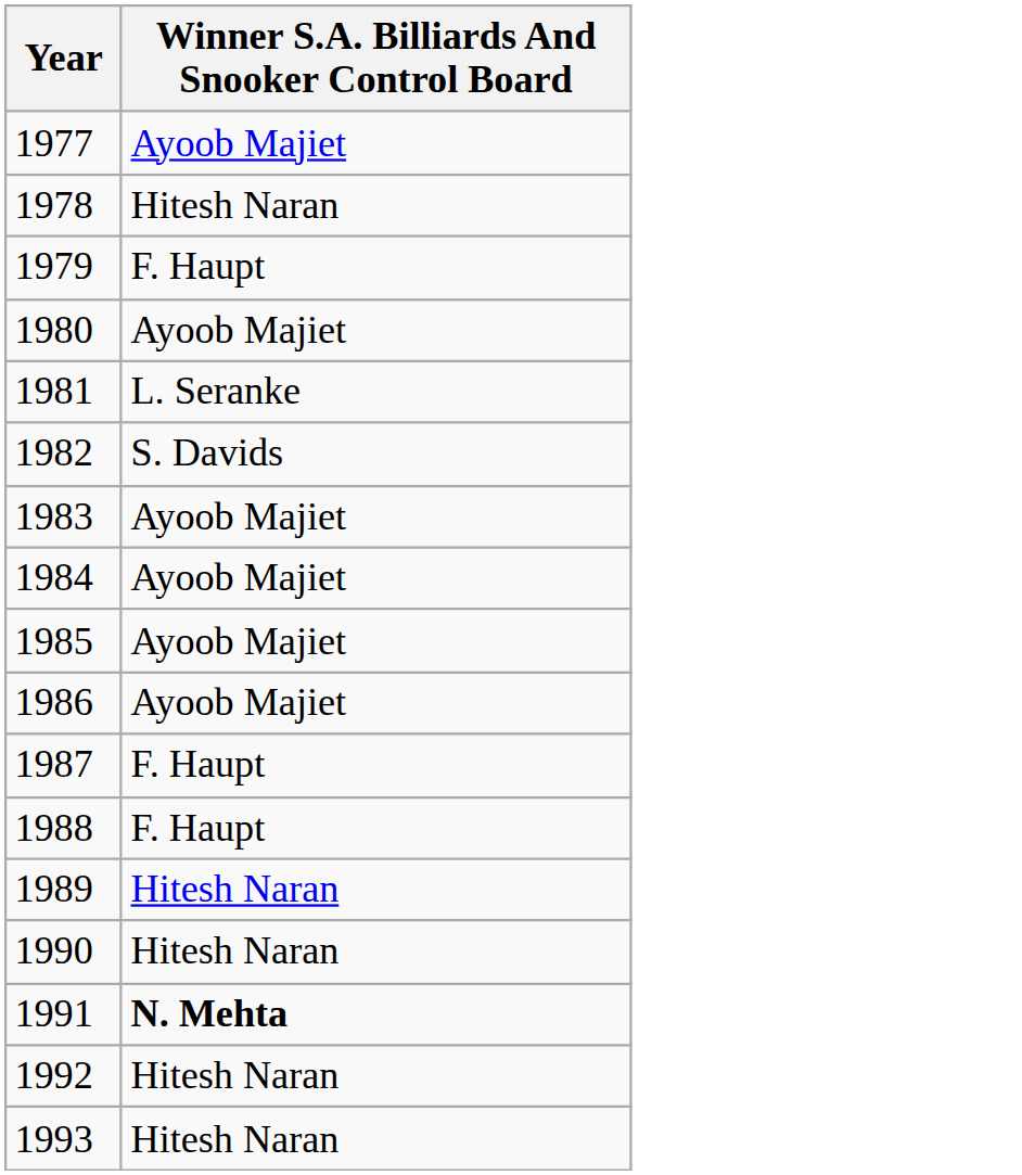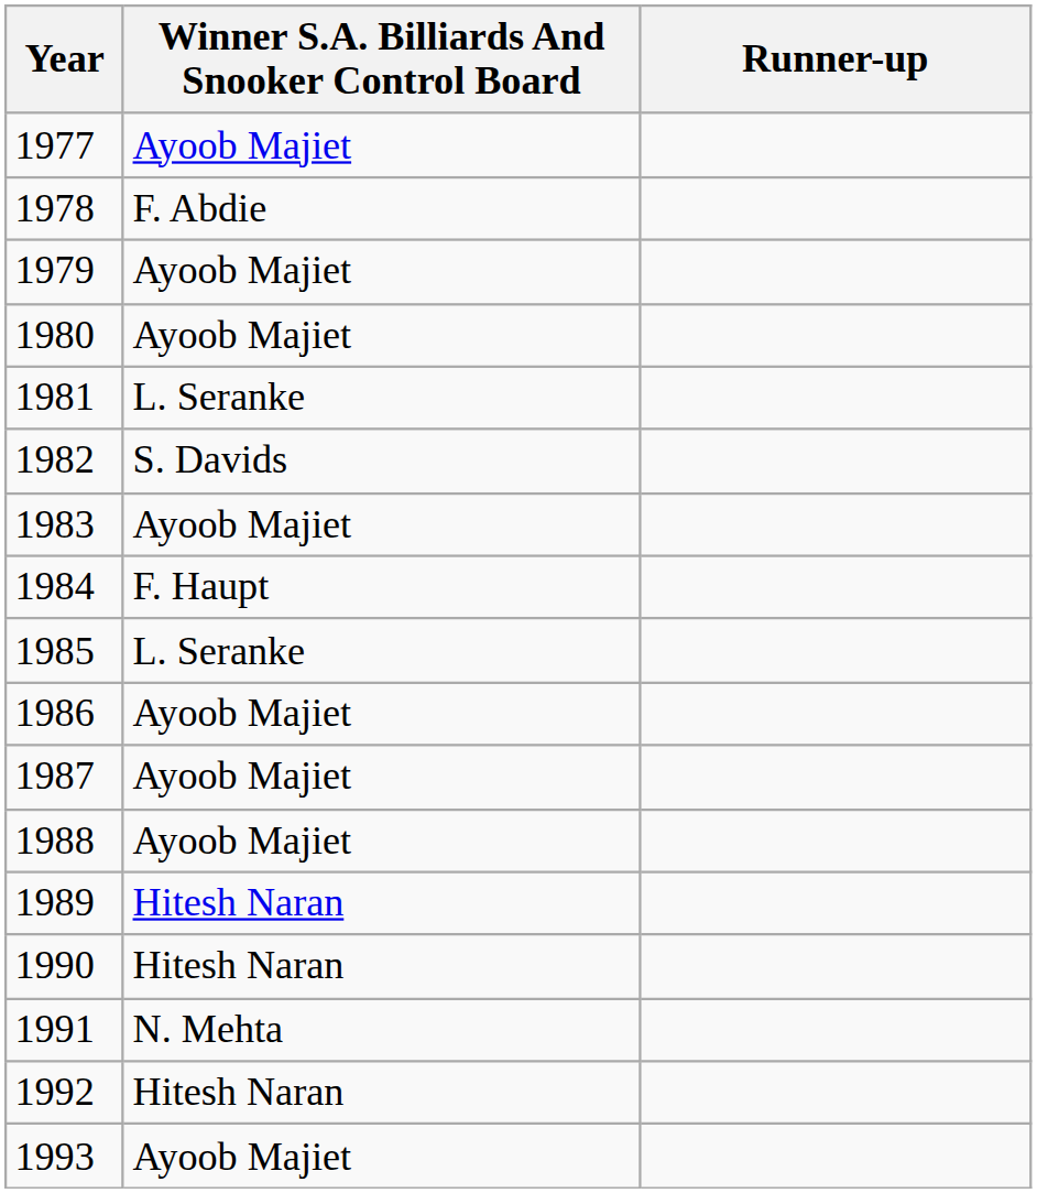+ column: Runner-up
1978 | Winner S.A. Billiards And Snooker Control Board: Hitesh Naran -> F. Abdie
1979 | Winner S.A. Billiards And Snooker Control Board: F. Haupt -> Ayoob Majiet
1984 | Winner S.A. Billiards And Snooker Control Board: Ayoob Majiet -> F. Haupt
1985 | Winner S.A. Billiards And Snooker Control Board: Ayoob Majiet -> L. Seranke
1987 | Winner S.A. Billiards And Snooker Control Board: F. Haupt -> Ayoob Majiet
1988 | Winner S.A. Billiards And Snooker Control Board: F. Haupt -> Ayoob Majiet
1991 | Winner S.A. Billiards And Snooker Control Board: bold -> normal
1993 | Winner S.A. Billiards And Snooker Control Board: Hitesh Naran -> Ayoob Majiet
